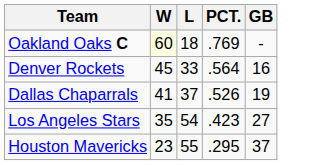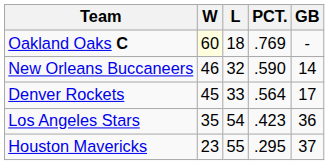+ row: New Orleans Buccaneers | 46 | 32 | .590 | 14
Denver Rockets | GB: 16 -> 17
- row: Dallas Chaparrals | 41 | 37 | .526 | 19
Los Angeles Stars | GB: 27 -> 36
